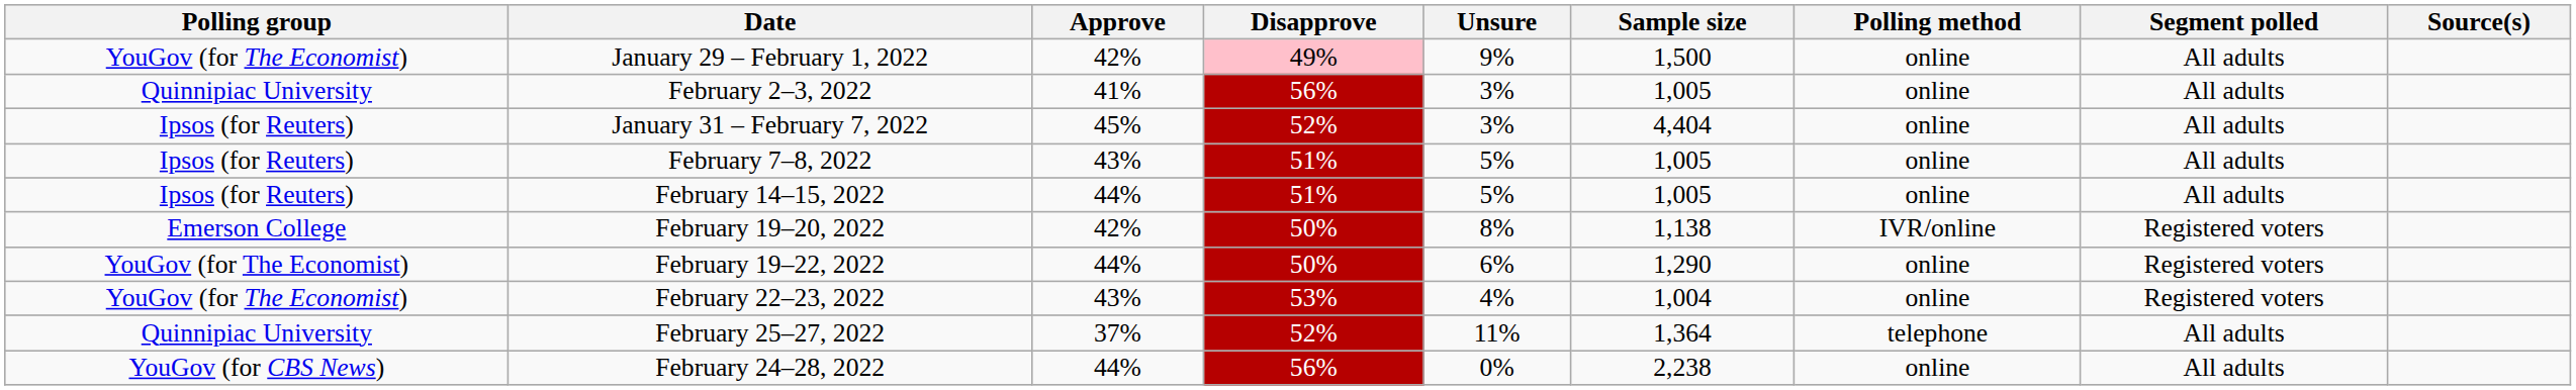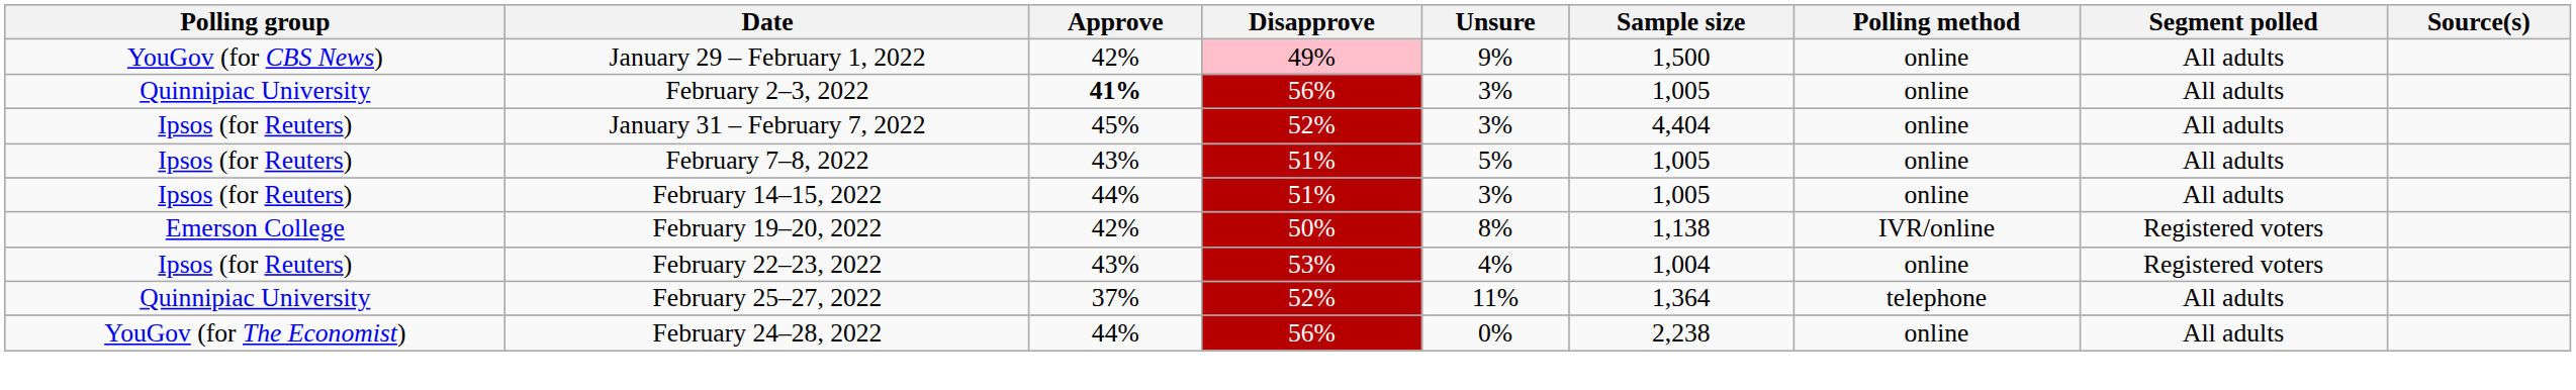January 29 – February 1, 2022 | Polling group: YouGov (for The Economist) -> YouGov (for CBS News)
February 2–3, 2022 | Approve: normal -> bold
February 14–15, 2022 | Unsure: 5% -> 3%
- row: YouGov (for The Economist) | February 19–22, 2022 | 44% | 50% | 6% | 1,290 | online | Registered voters
February 22–23, 2022 | Polling group: YouGov (for The Economist) -> Ipsos (for Reuters)
February 24–28, 2022 | Polling group: YouGov (for CBS News) -> YouGov (for The Economist)
